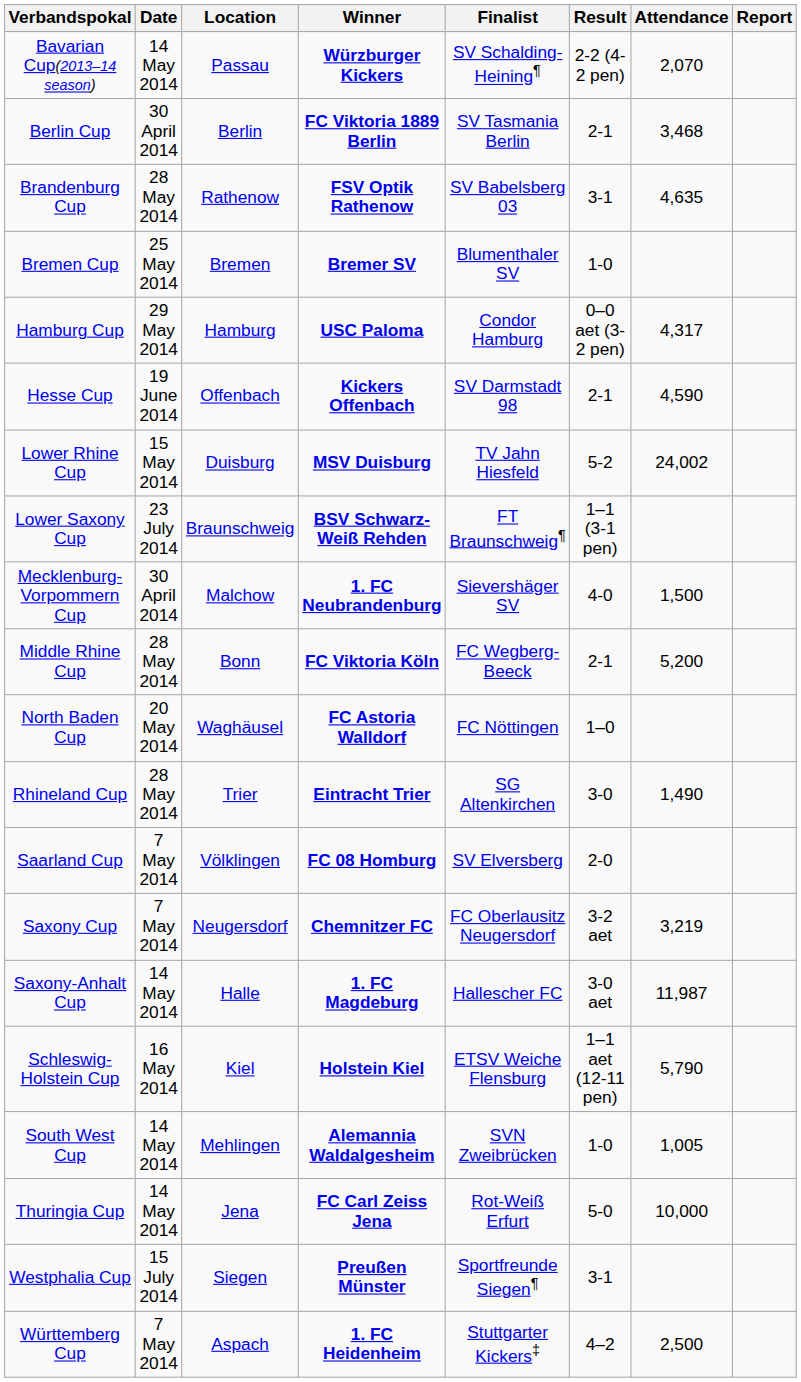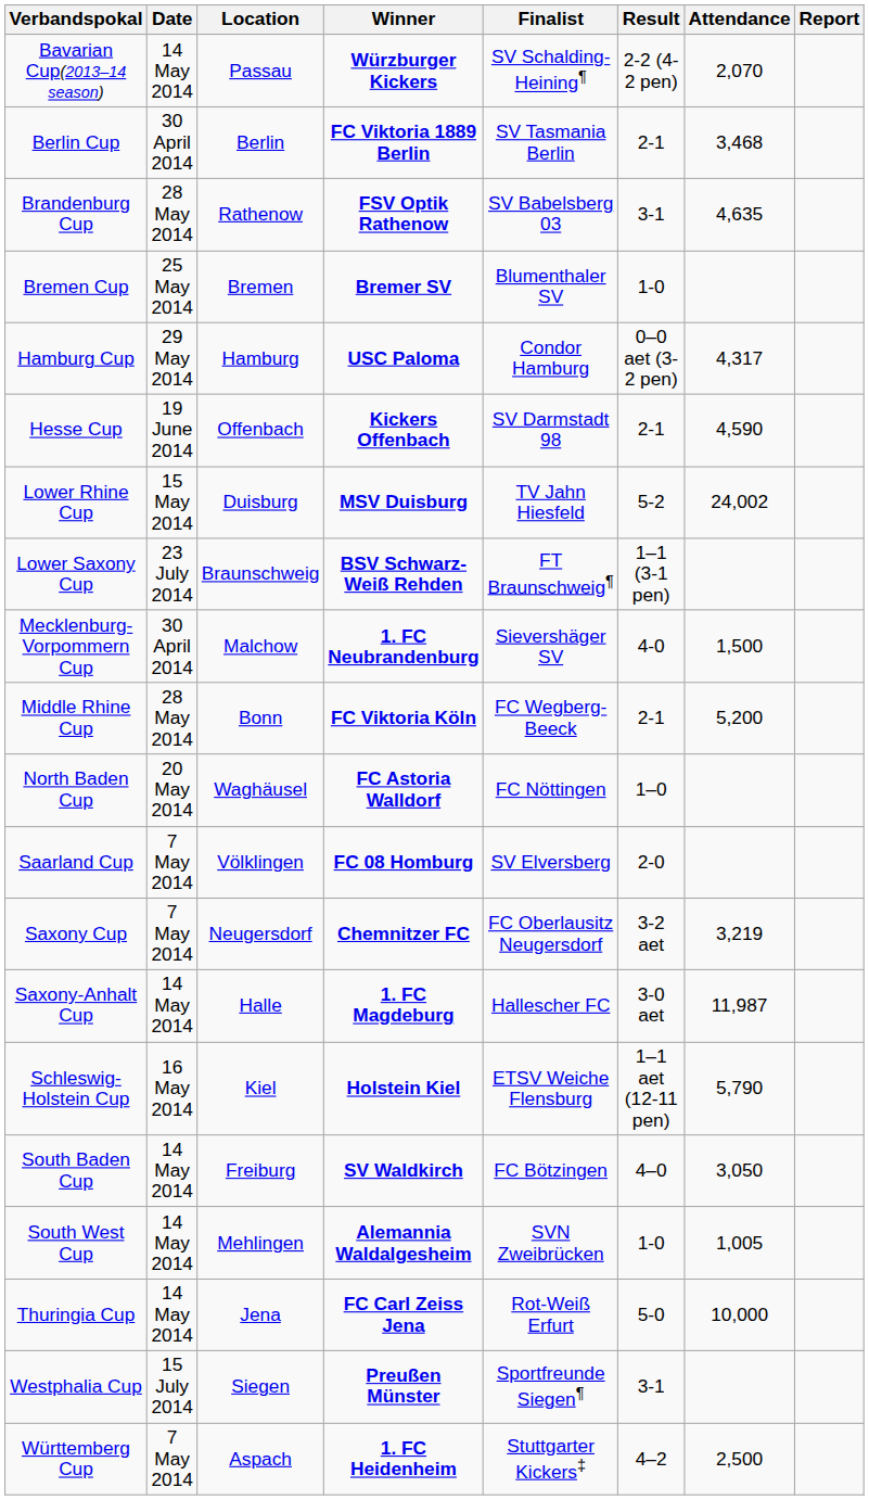- row: Rhineland Cup | 28 May 2014 | Trier | Eintracht Trier | SG Altenkirchen | 3-0 | 1,490
+ row: South Baden Cup | 14 May 2014 | Freiburg | SV Waldkirch | FC Bötzingen | 4–0 | 3,050
